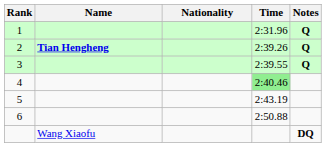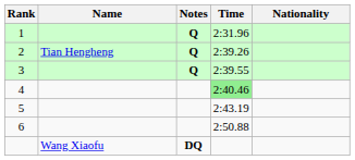columns swapped: Nationality <-> Notes
2 | Name: bold -> normal
